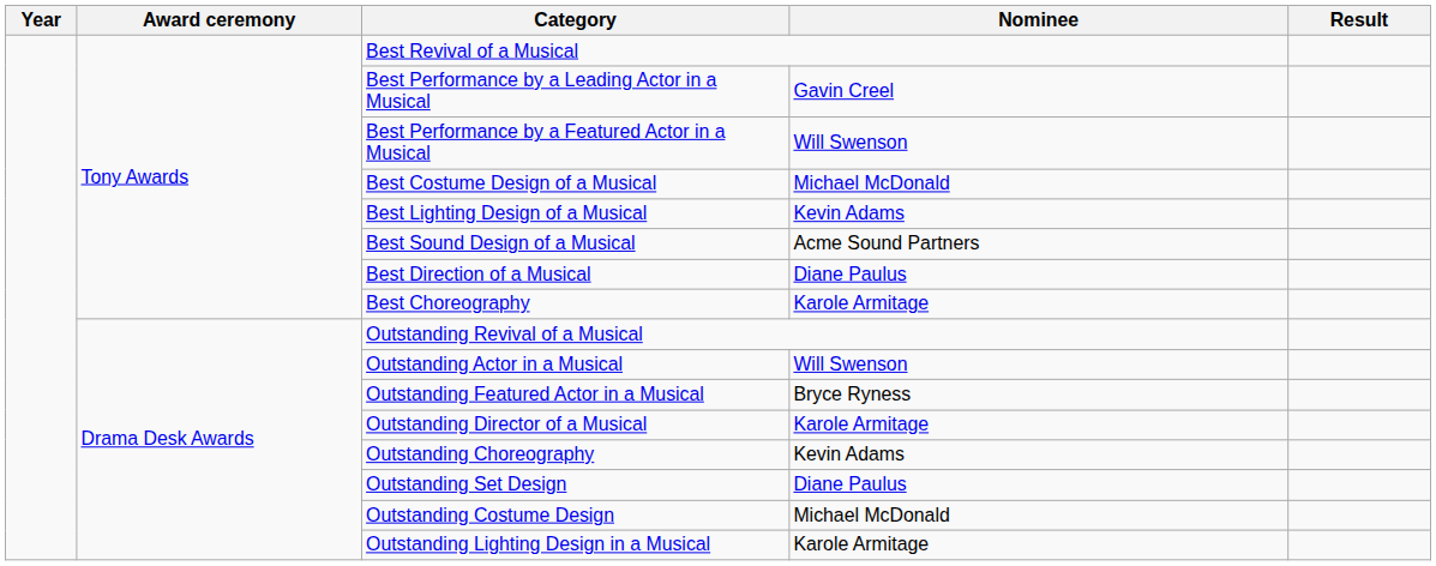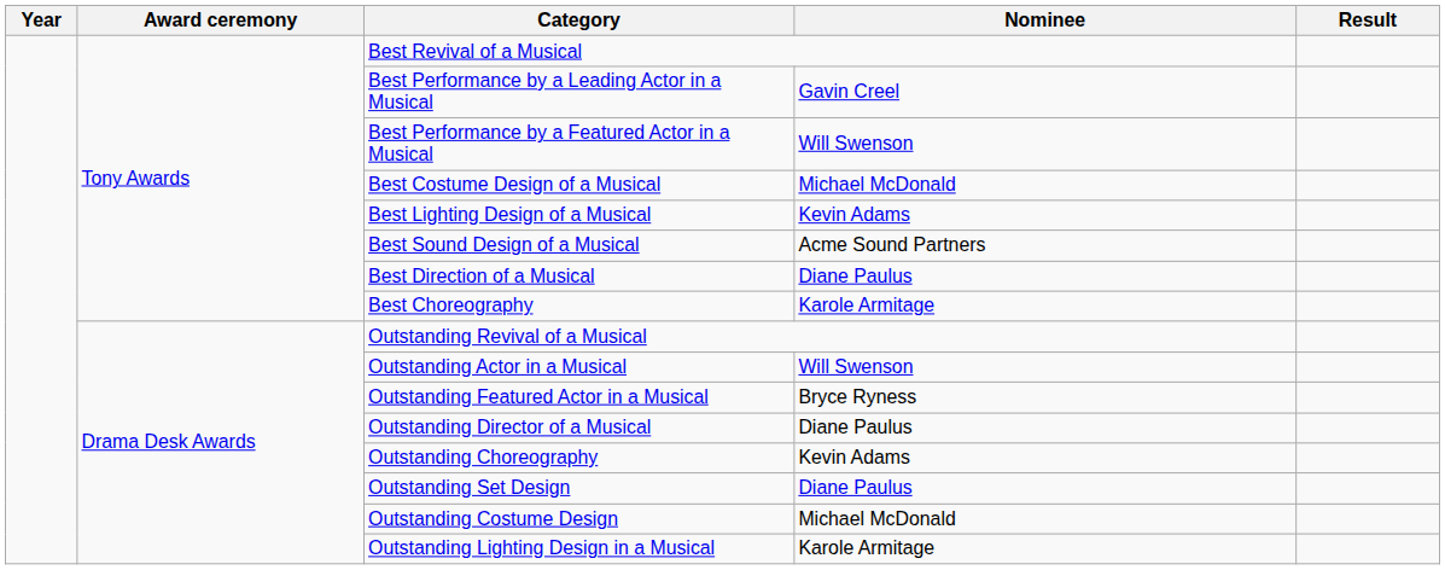Outstanding Director of a Musical | Nominee: Karole Armitage -> Diane Paulus
